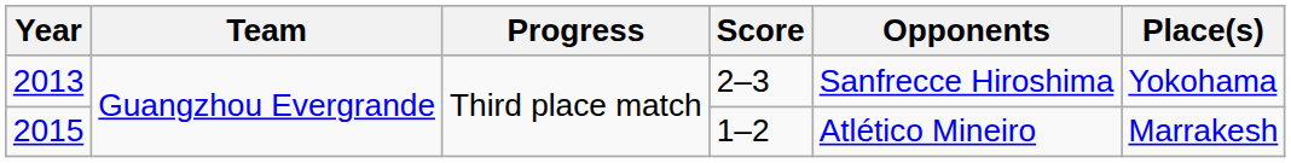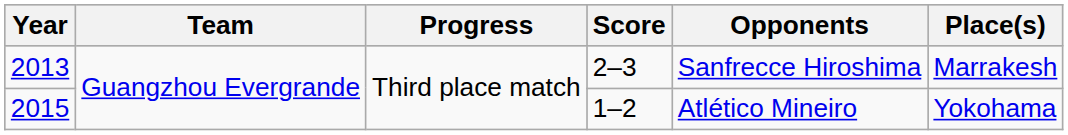2013 | Place(s): Yokohama -> Marrakesh
2015 | Place(s): Marrakesh -> Yokohama
